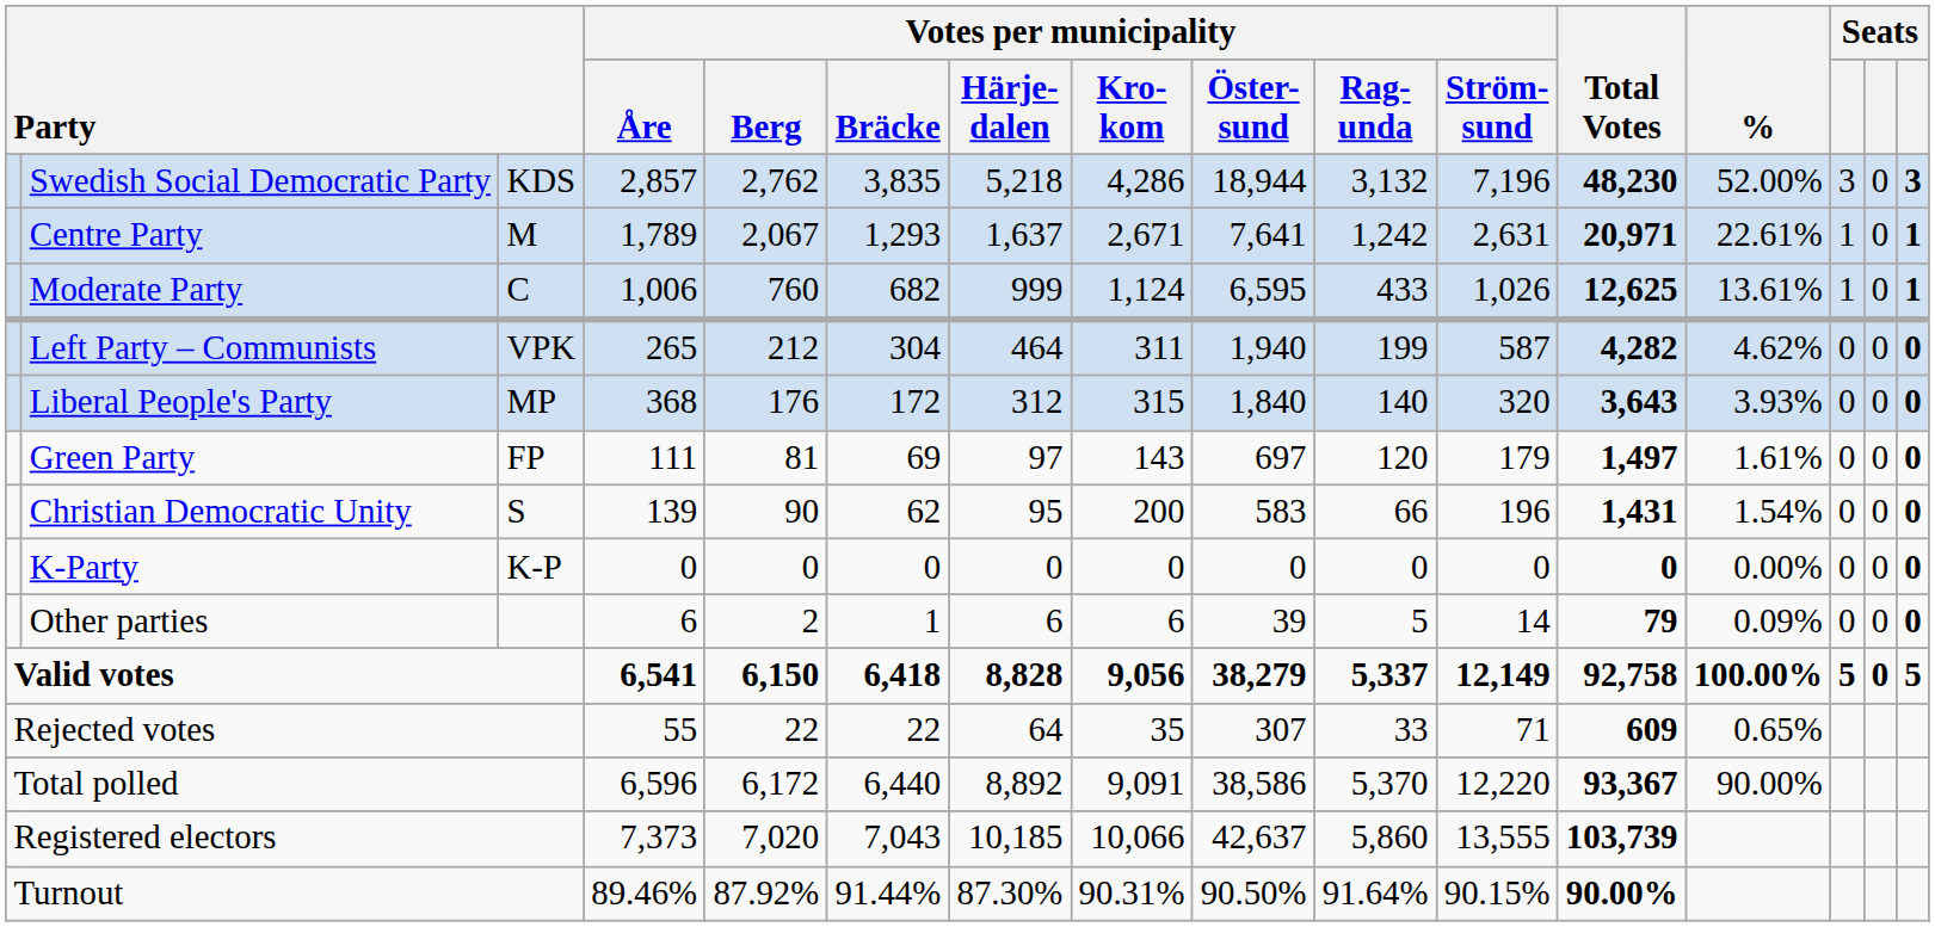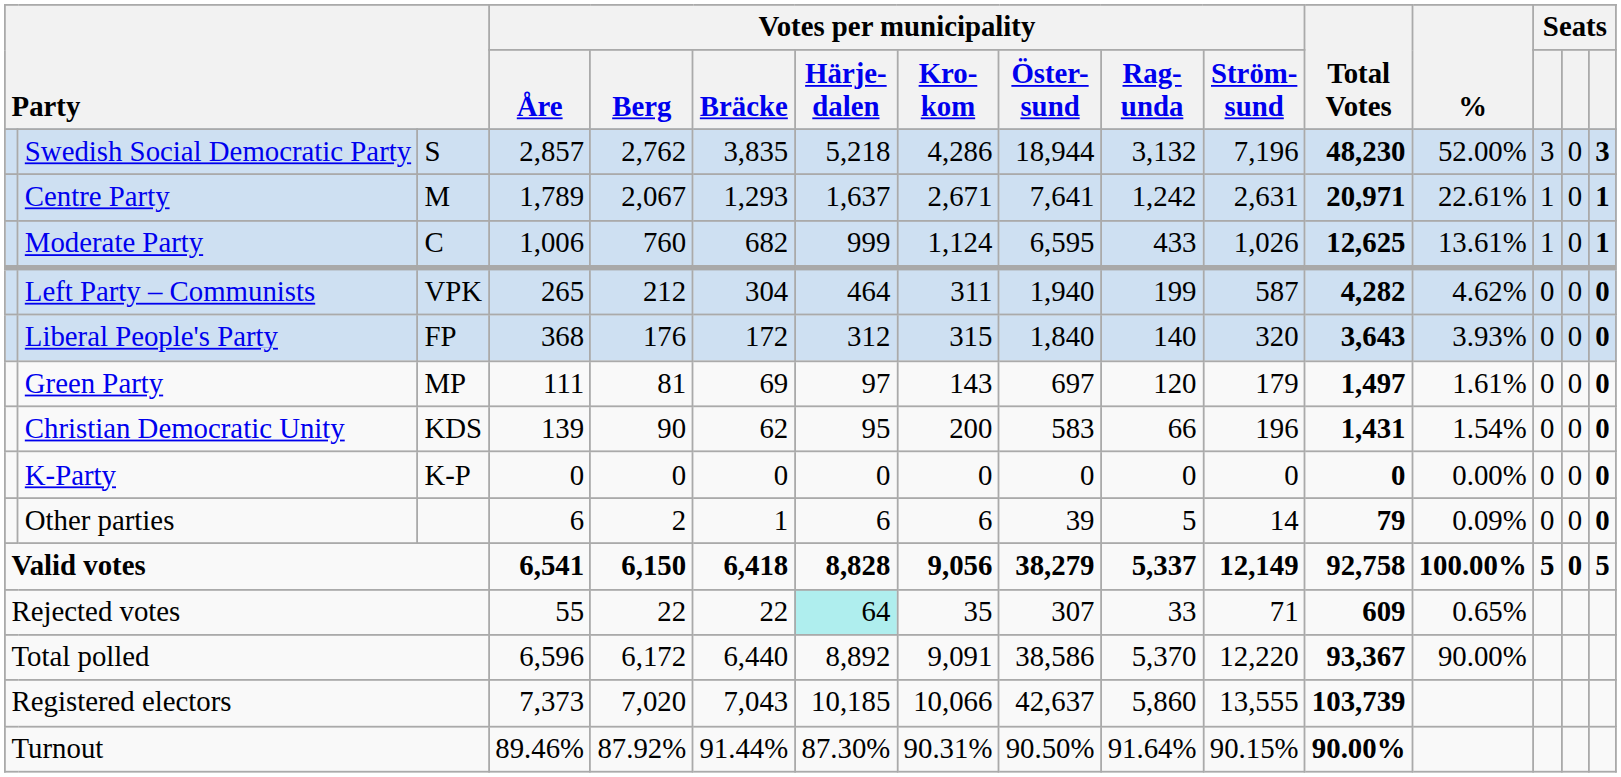Swedish Social Democratic Party | column 3: KDS -> S
Liberal People's Party | column 3: MP -> FP
Green Party | column 3: FP -> MP
Christian Democratic Unity | column 3: S -> KDS
Rejected votes | Votes per municipality / Härje- dalen: no background -> paleturquoise background
